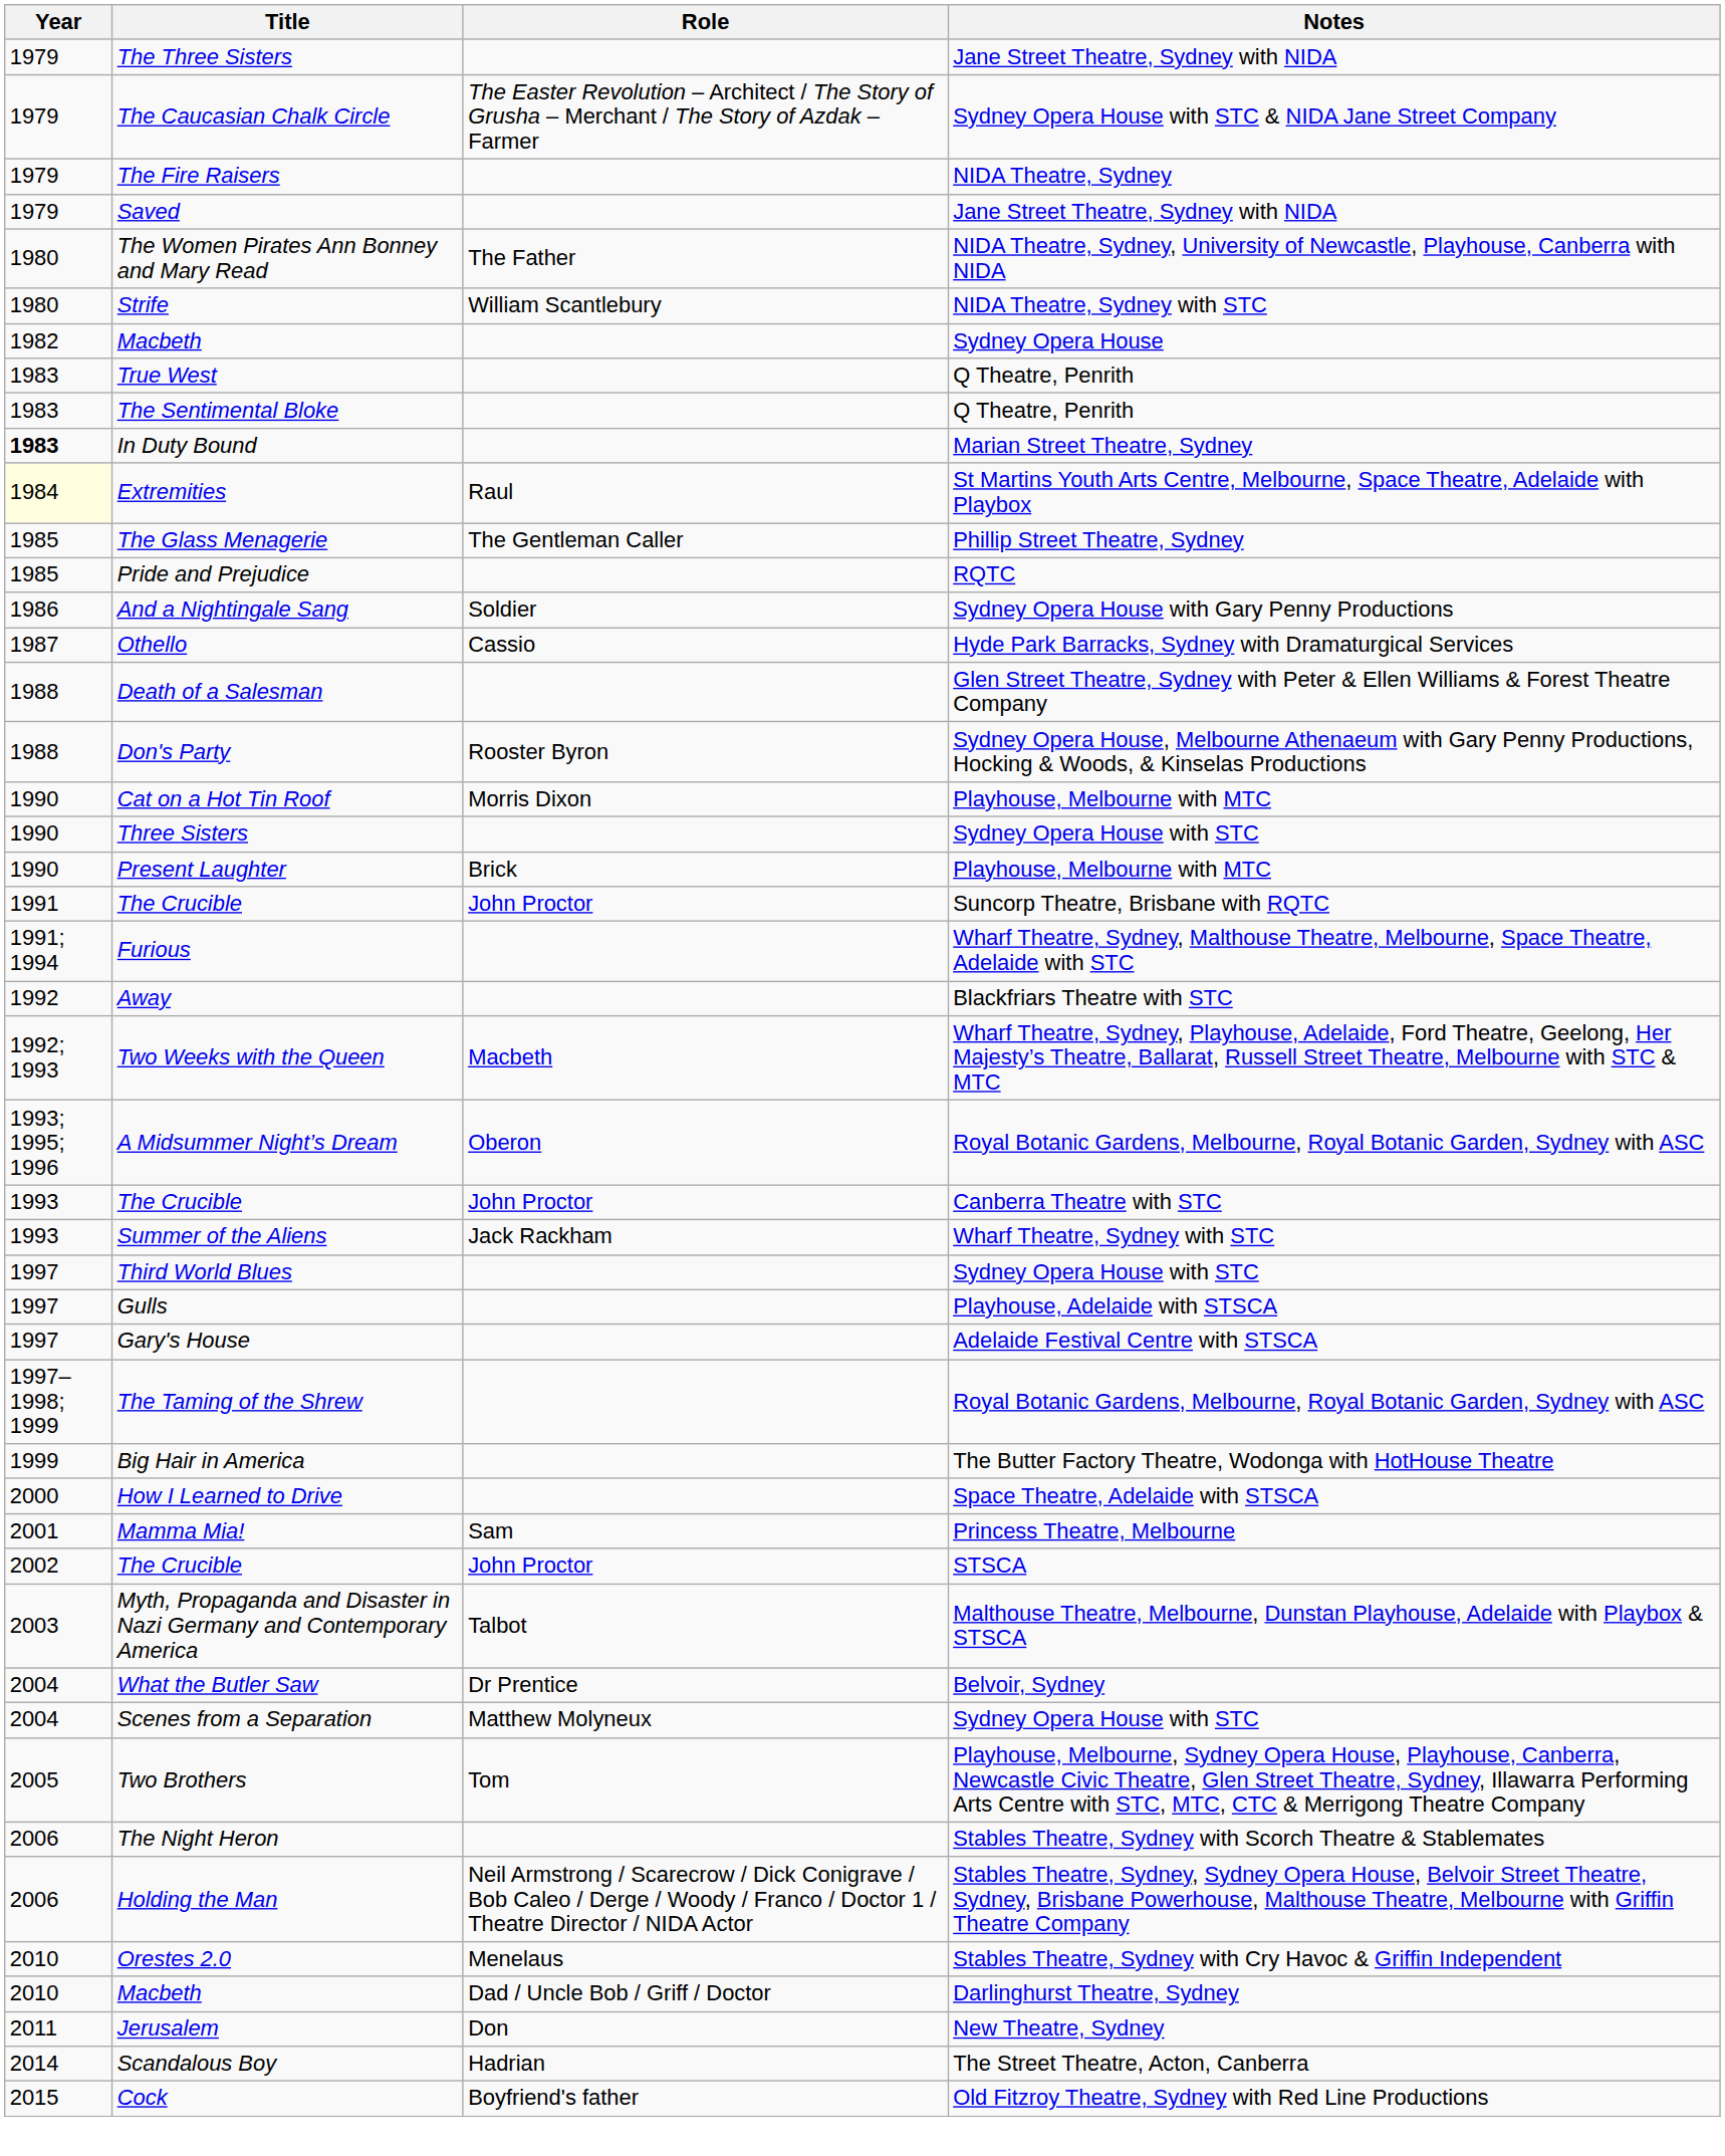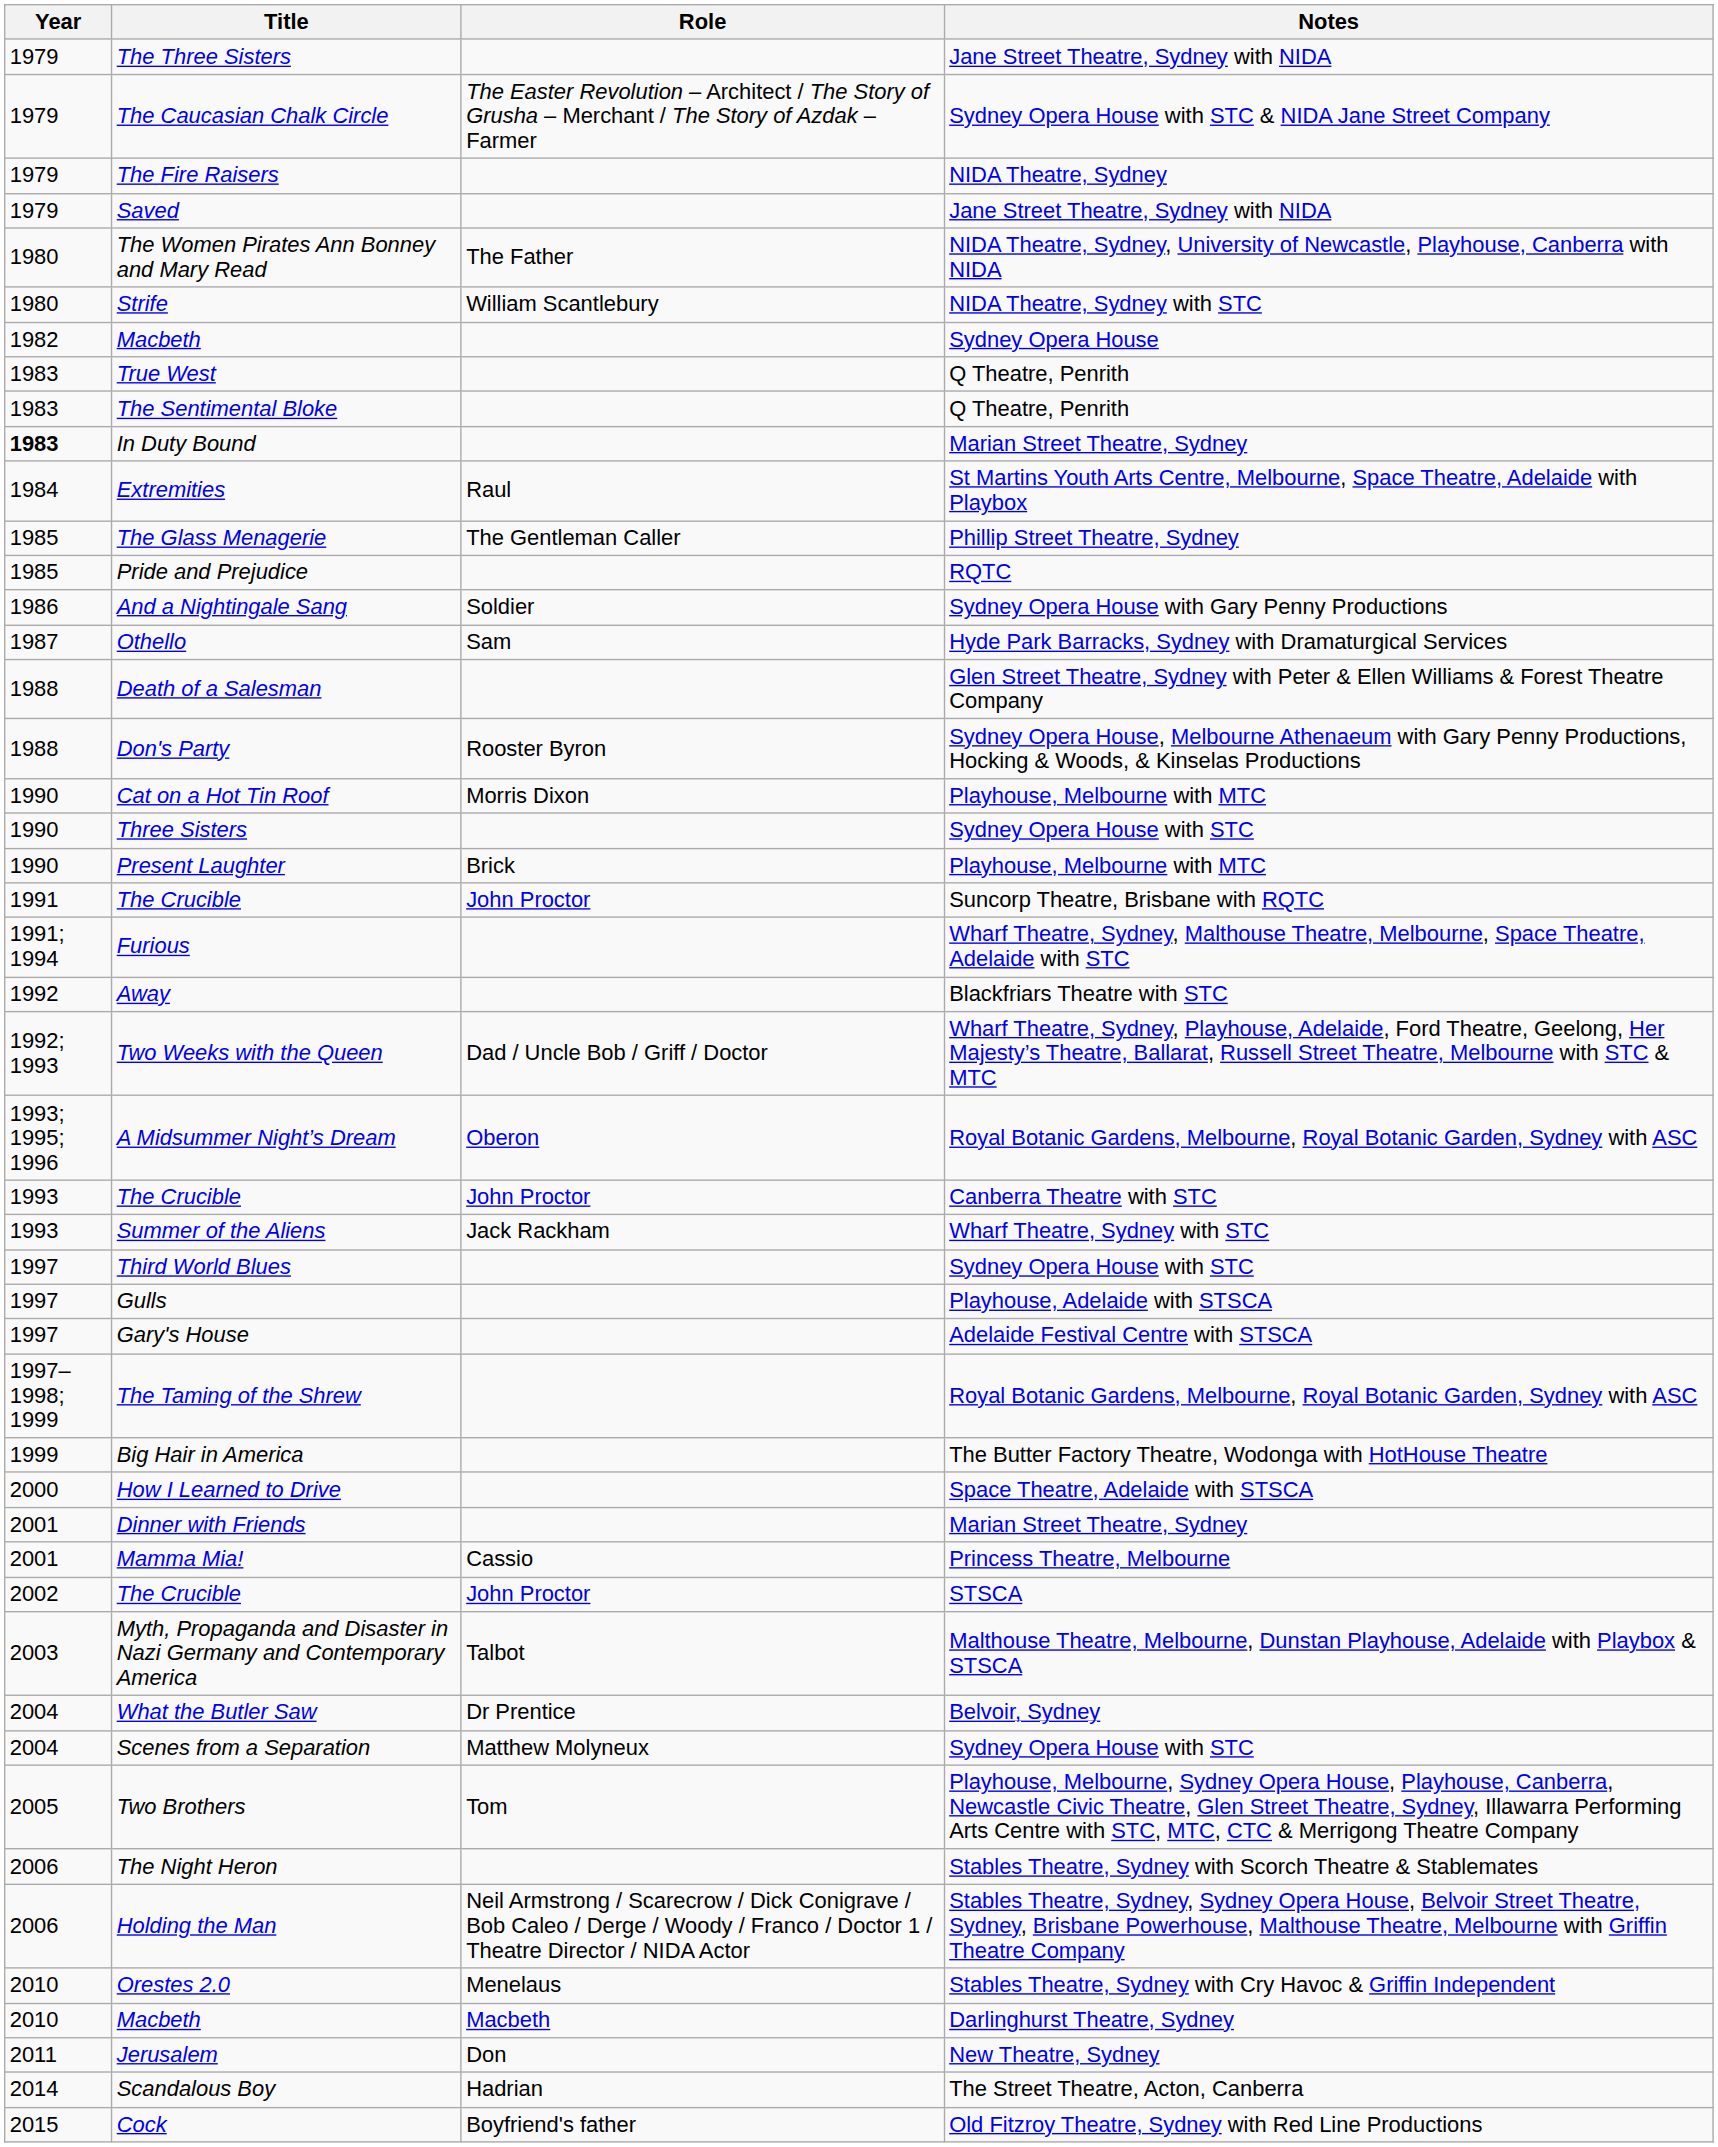Extremities | Year: lightyellow background -> no background
Othello | Role: Cassio -> Sam
Two Weeks with the Queen | Role: Macbeth -> Dad / Uncle Bob / Griff / Doctor
+ row: 2001 | Dinner with Friends | Marian Street Theatre, Sydney
Mamma Mia! | Role: Sam -> Cassio
Macbeth / Darlinghurst Theatre, Sydney | Role: Dad / Uncle Bob / Griff / Doctor -> Macbeth
